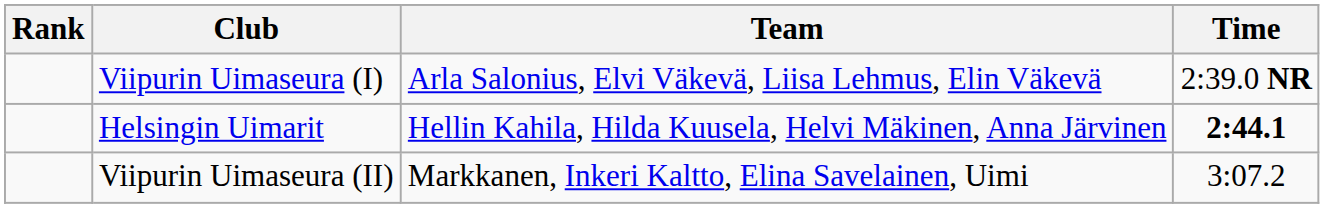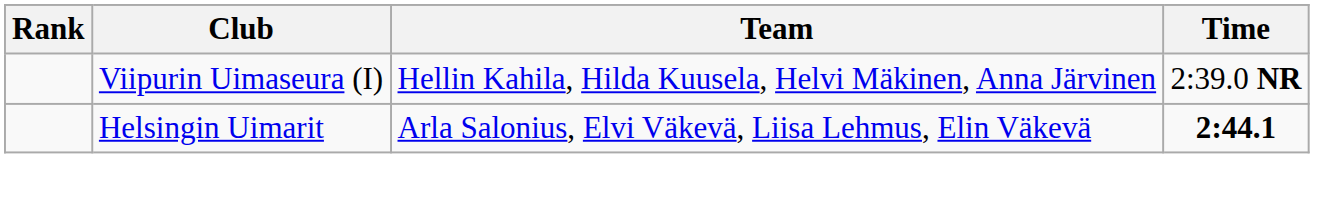Viipurin Uimaseura (I) | Team: Arla Salonius, Elvi Väkevä, Liisa Lehmus, Elin Väkevä -> Hellin Kahila, Hilda Kuusela, Helvi Mäkinen, Anna Järvinen
Helsingin Uimarit | Team: Hellin Kahila, Hilda Kuusela, Helvi Mäkinen, Anna Järvinen -> Arla Salonius, Elvi Väkevä, Liisa Lehmus, Elin Väkevä
- row: Viipurin Uimaseura (II) | Markkanen, Inkeri Kaltto, Elina Savelainen, Uimi | 3:07.2
